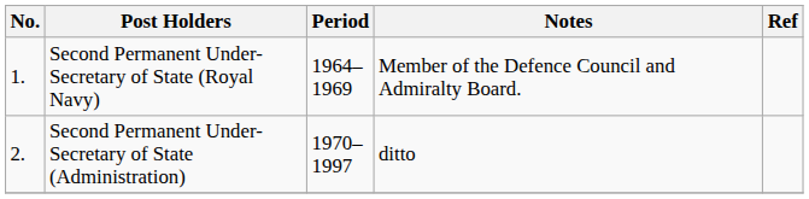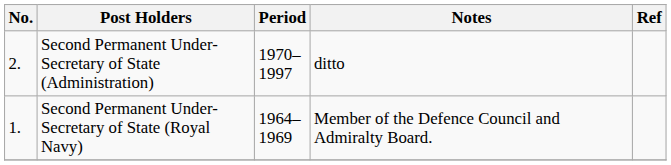rows swapped: Second Permanent Under-Secretary of State (Royal Navy) <-> Second Permanent Under- Secretary of State (Administration)
